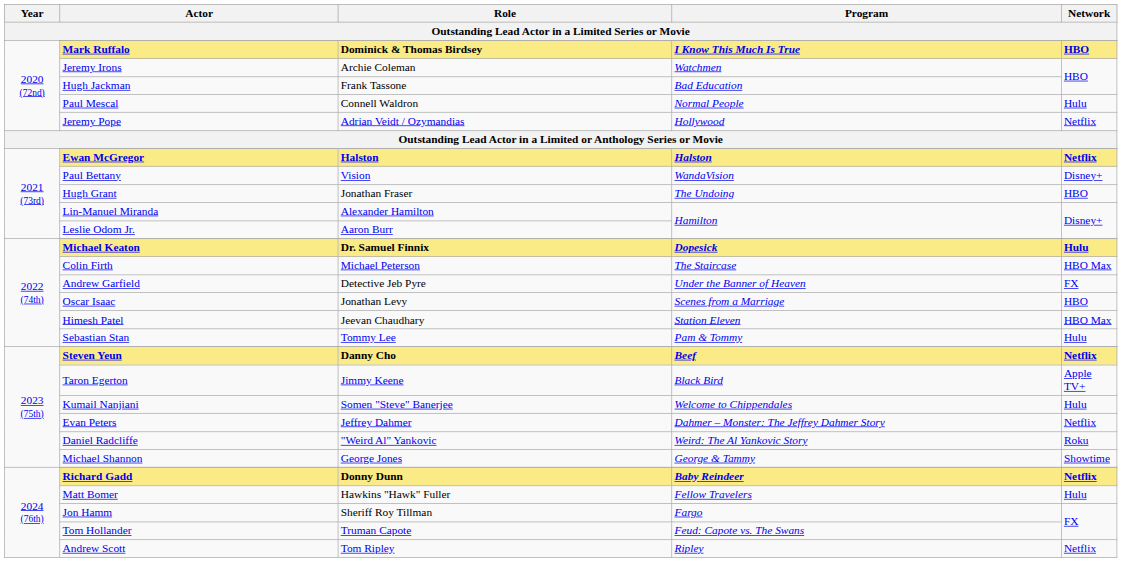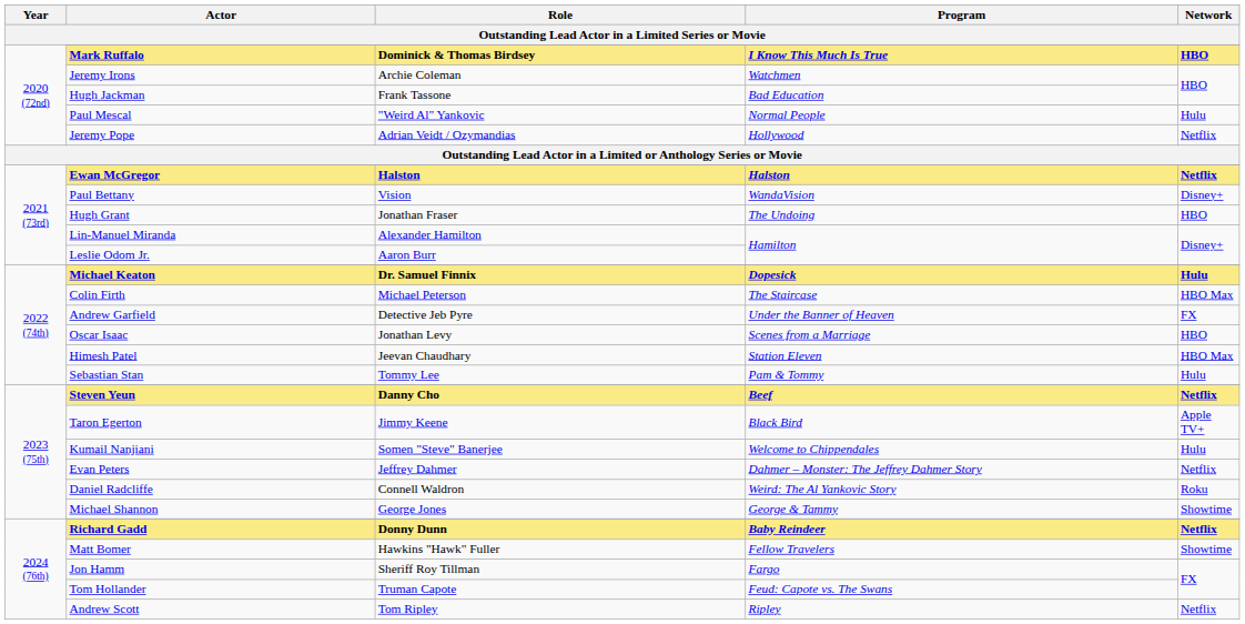Paul Mescal | Role: Connell Waldron -> "Weird Al" Yankovic
Daniel Radcliffe | Role: "Weird Al" Yankovic -> Connell Waldron
Matt Bomer | Network: Hulu -> Showtime
